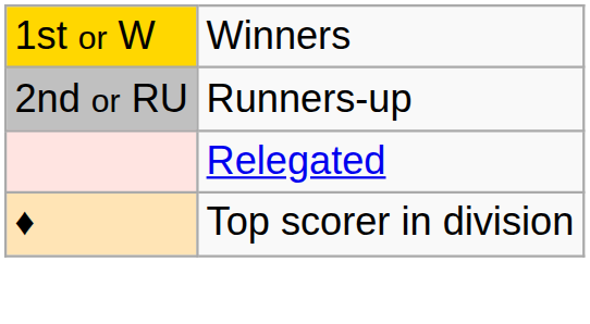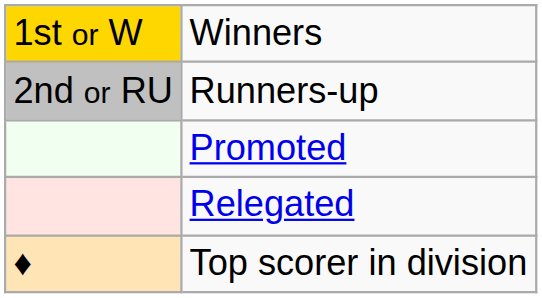+ row: Promoted
